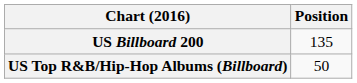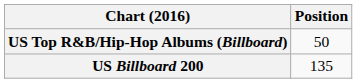rows swapped: US Billboard 200 <-> US Top R&B/Hip-Hop Albums (Billboard)
